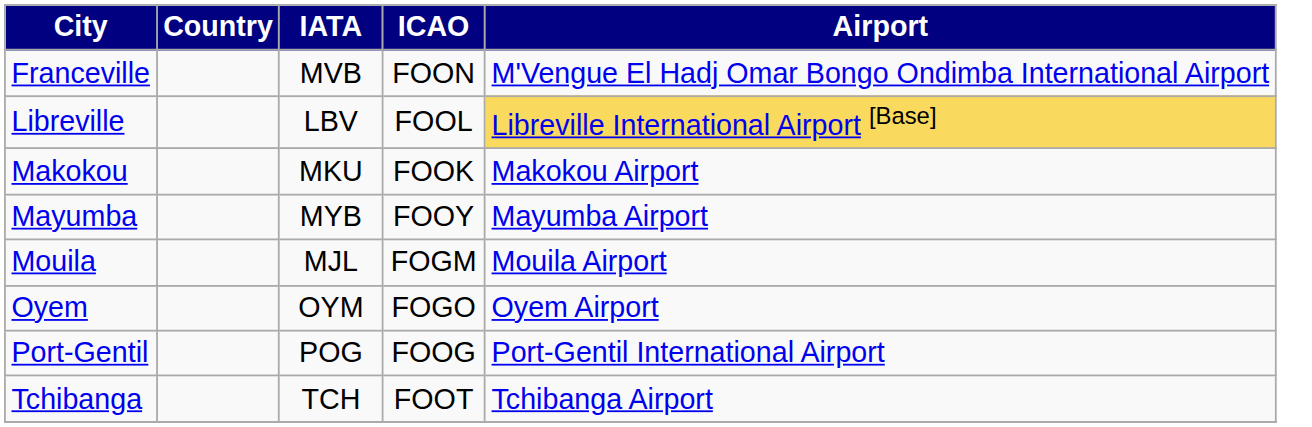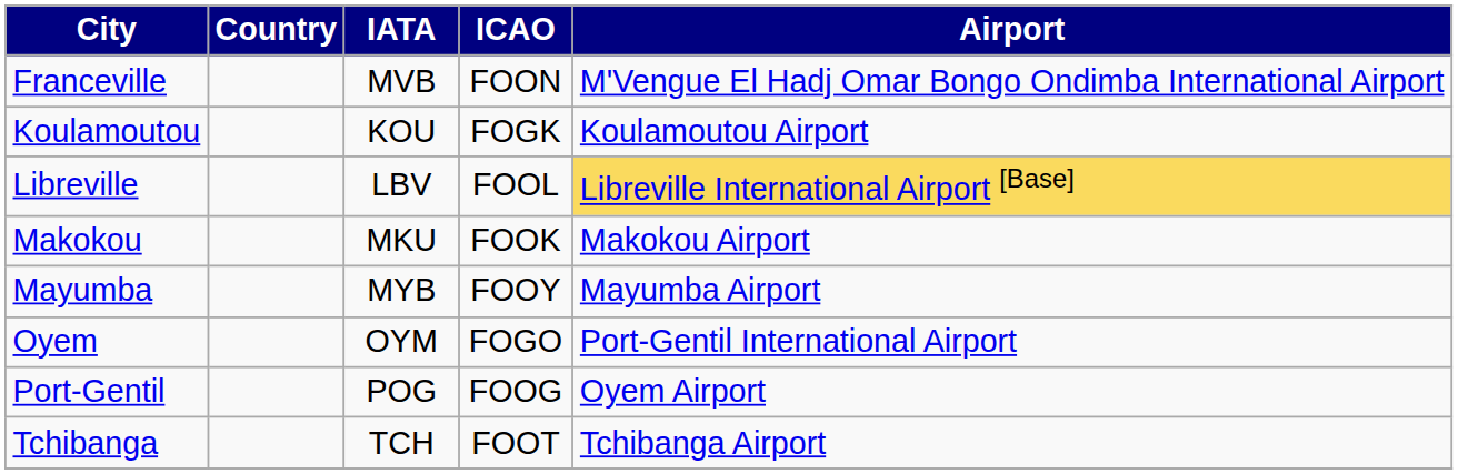+ row: Koulamoutou | KOU | FOGK | Koulamoutou Airport
- row: Mouila | MJL | FOGM | Mouila Airport
Oyem | Airport: Oyem Airport -> Port-Gentil International Airport
Port-Gentil | Airport: Port-Gentil International Airport -> Oyem Airport
